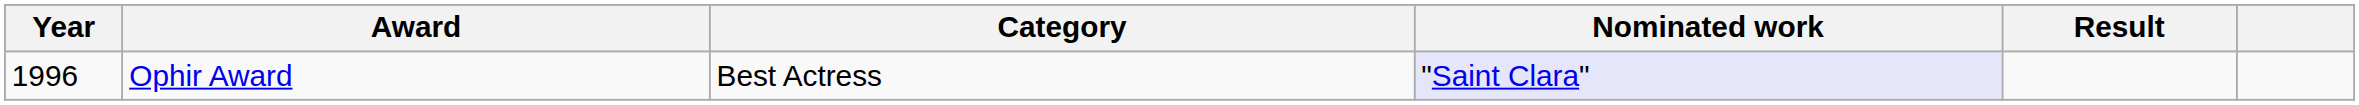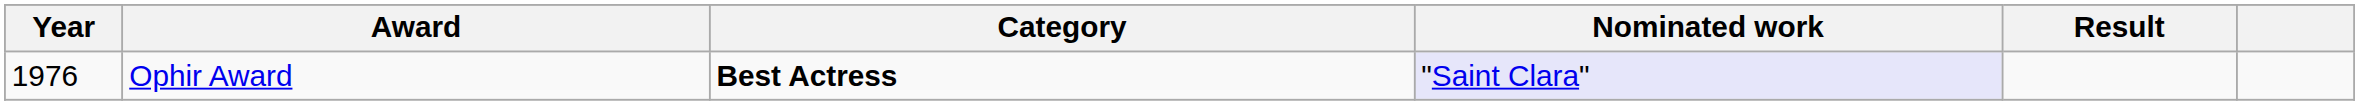Ophir Award | Year: 1996 -> 1976
Ophir Award | Category: normal -> bold
